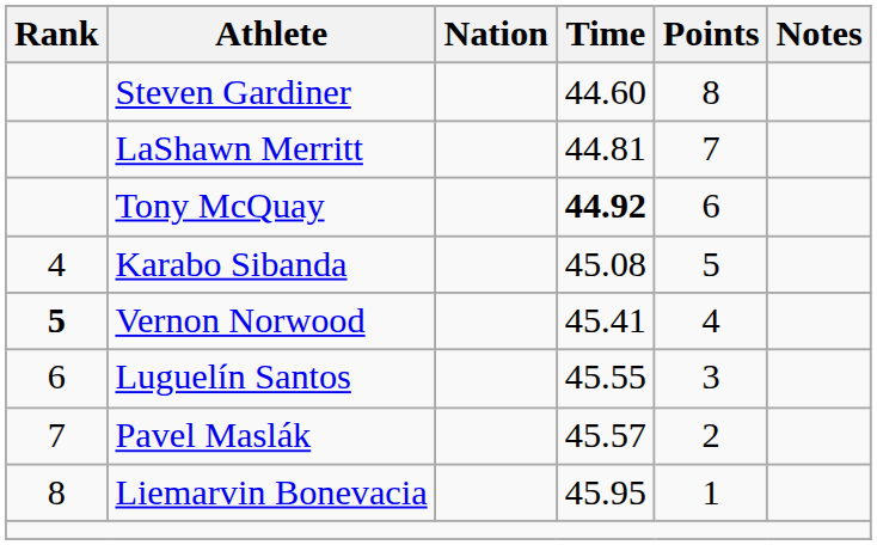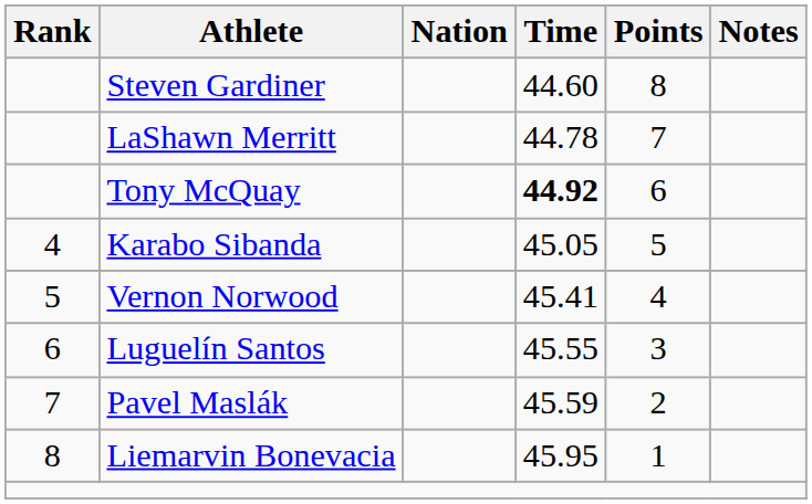LaShawn Merritt | Time: 44.81 -> 44.78
Karabo Sibanda | Time: 45.08 -> 45.05
Vernon Norwood | Rank: bold -> normal
Pavel Maslák | Time: 45.57 -> 45.59
